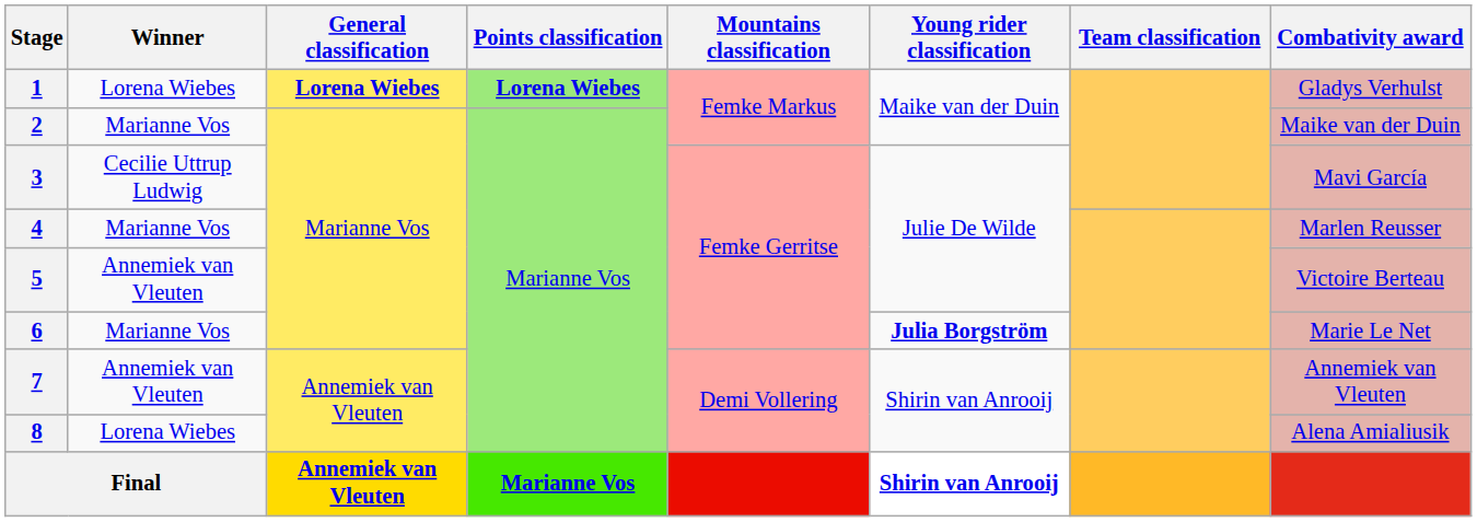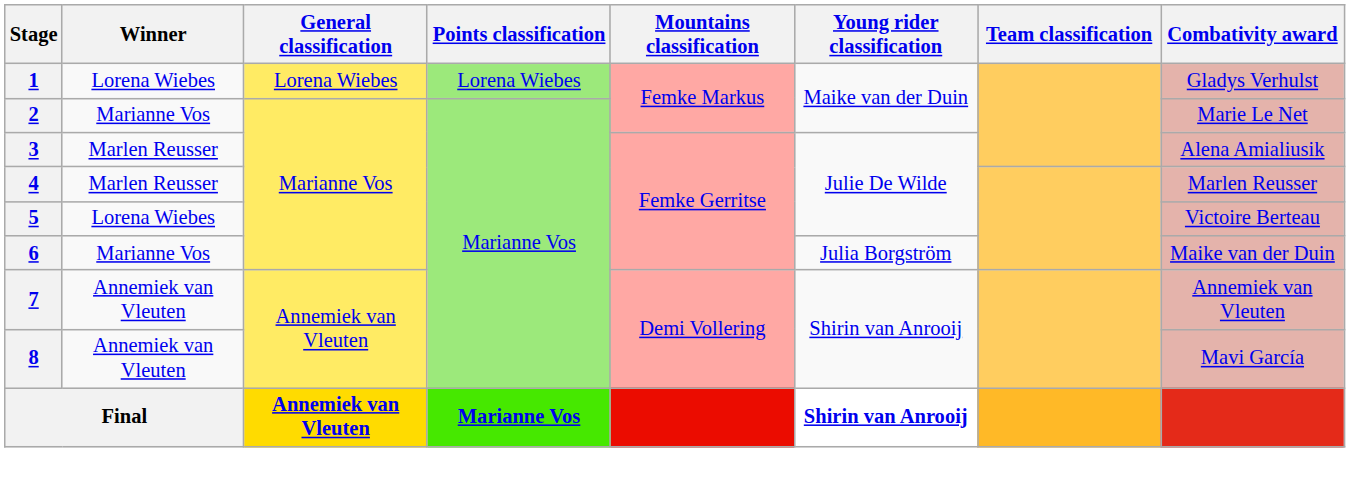1 | General classification: bold -> normal
1 | Points classification: bold -> normal
2 | Combativity award: Maike van der Duin -> Marie Le Net
3 | Winner: Cecilie Uttrup Ludwig -> Marlen Reusser
3 | Combativity award: Mavi García -> Alena Amialiusik
4 | Winner: Marianne Vos -> Marlen Reusser
5 | Winner: Annemiek van Vleuten -> Lorena Wiebes
6 | Young rider classification: bold -> normal
6 | Combativity award: Marie Le Net -> Maike van der Duin
8 | Winner: Lorena Wiebes -> Annemiek van Vleuten
8 | Combativity award: Alena Amialiusik -> Mavi García
